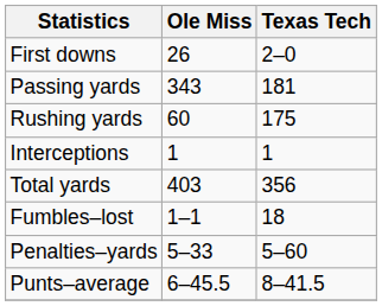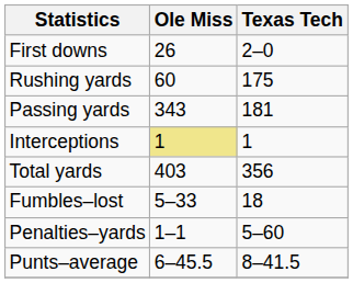rows swapped: Rushing yards <-> Passing yards
Interceptions | Ole Miss: no background -> khaki background
Fumbles–lost | Ole Miss: 1–1 -> 5–33
Penalties–yards | Ole Miss: 5–33 -> 1–1
